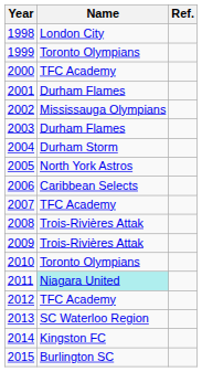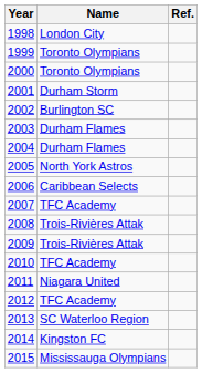2000 | Name: TFC Academy -> Toronto Olympians
2001 | Name: Durham Flames -> Durham Storm
2002 | Name: Mississauga Olympians -> Burlington SC
2004 | Name: Durham Storm -> Durham Flames
2010 | Name: Toronto Olympians -> TFC Academy
2011 | Name: paleturquoise background -> no background
2015 | Name: Burlington SC -> Mississauga Olympians
